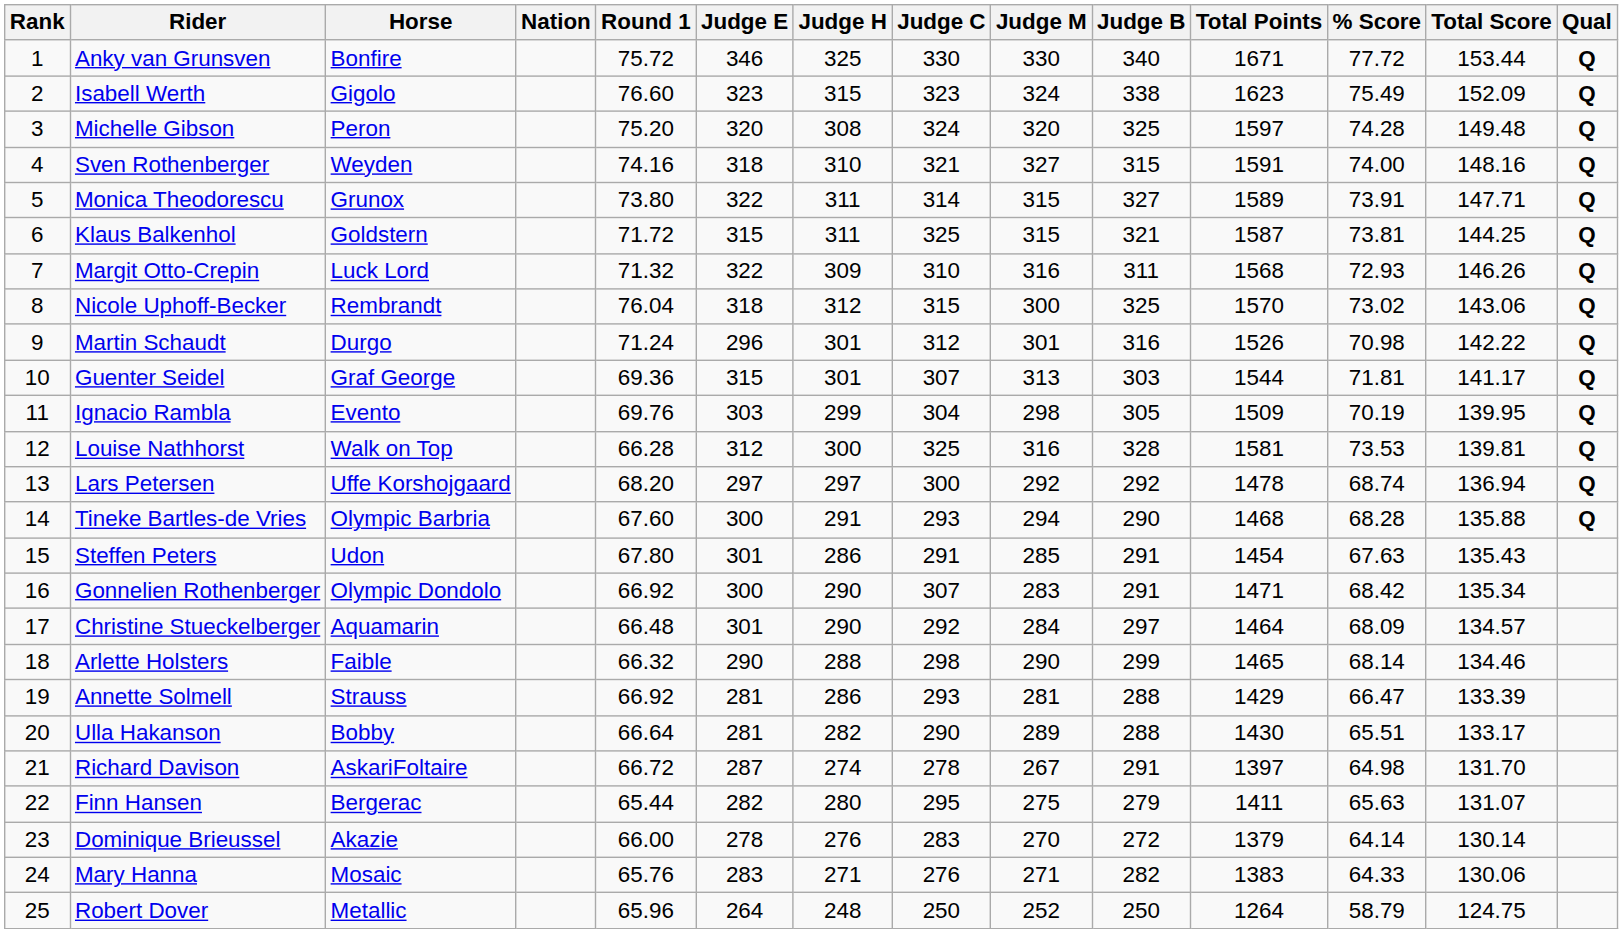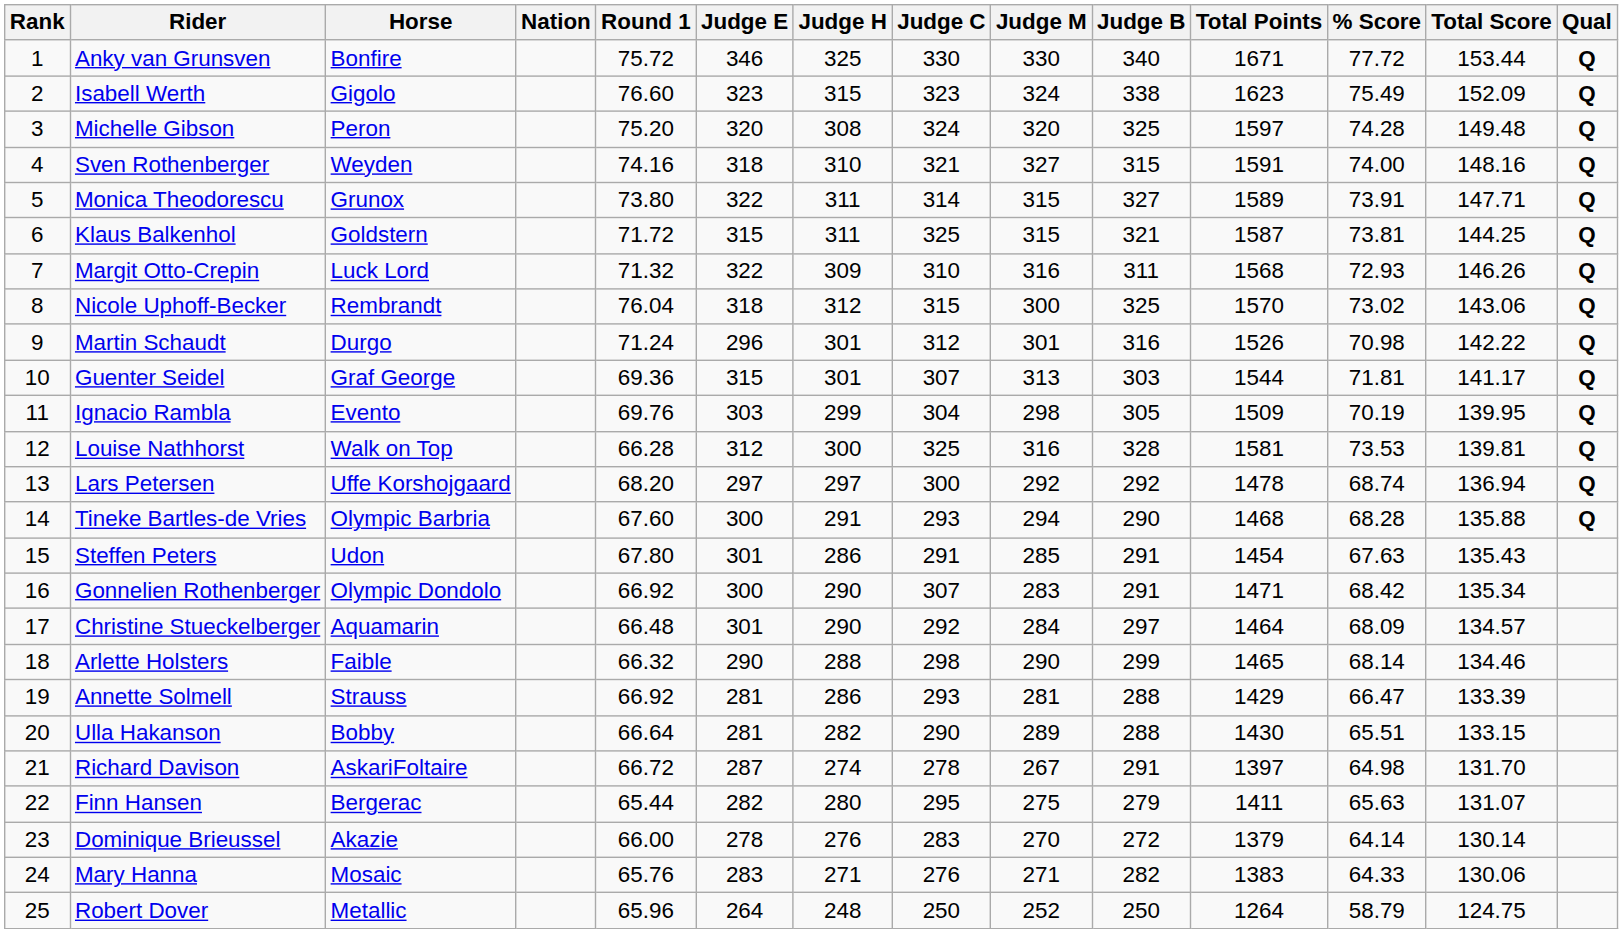Ulla Hakanson | Total Score: 133.17 -> 133.15
